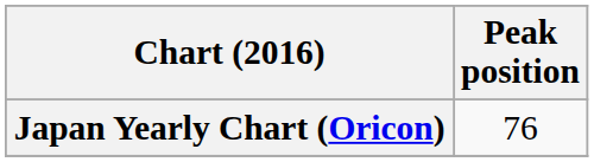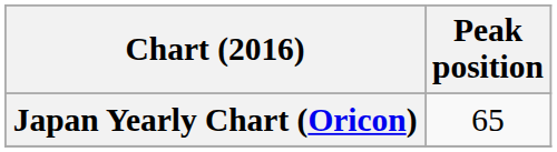Japan Yearly Chart (Oricon) | Peak position: 76 -> 65
